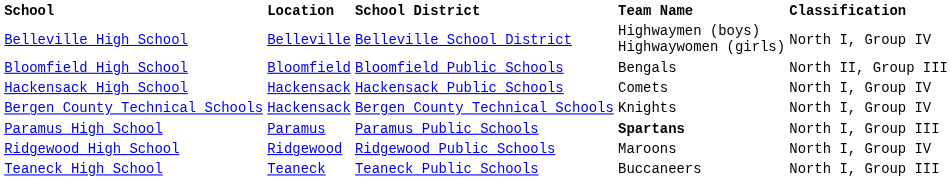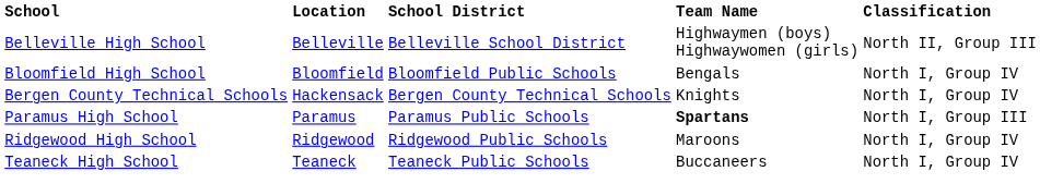Belleville High School | Classification: North I, Group IV -> North II, Group III
Bloomfield High School | Classification: North II, Group III -> North I, Group IV
- row: Hackensack High School | Hackensack | Hackensack Public Schools | Comets | North I, Group IV
Teaneck High School | Classification: North I, Group III -> North I, Group IV
